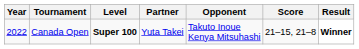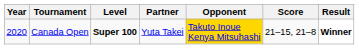Canada Open | Year: 2022 -> 2020
Canada Open | Opponent: no background -> gold background
